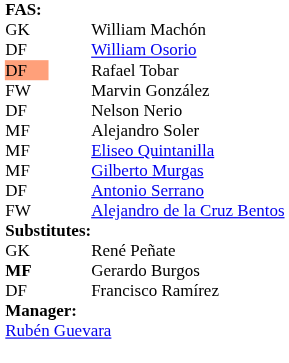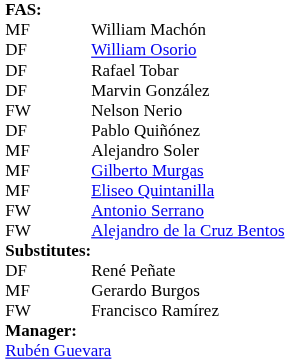William Machón | column 1: GK -> MF
Rafael Tobar | column 1: lightsalmon background -> no background
Marvin González | column 1: FW -> DF
Nelson Nerio | column 1: DF -> FW
+ row: DF | Pablo Quiñónez
rows swapped: Gilberto Murgas <-> Eliseo Quintanilla
Antonio Serrano | column 1: DF -> FW
René Peñate | column 1: GK -> DF
Gerardo Burgos | column 1: bold -> normal
Francisco Ramírez | column 1: DF -> FW
